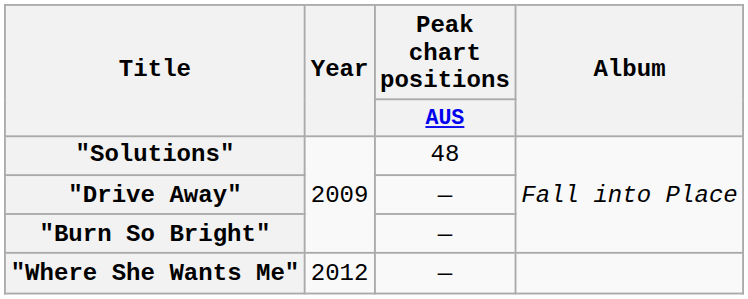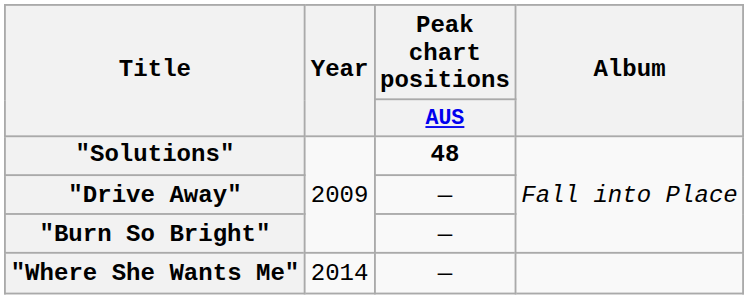"Solutions" | Peak chart positions / AUS: normal -> bold
"Where She Wants Me" | Year: 2012 -> 2014
